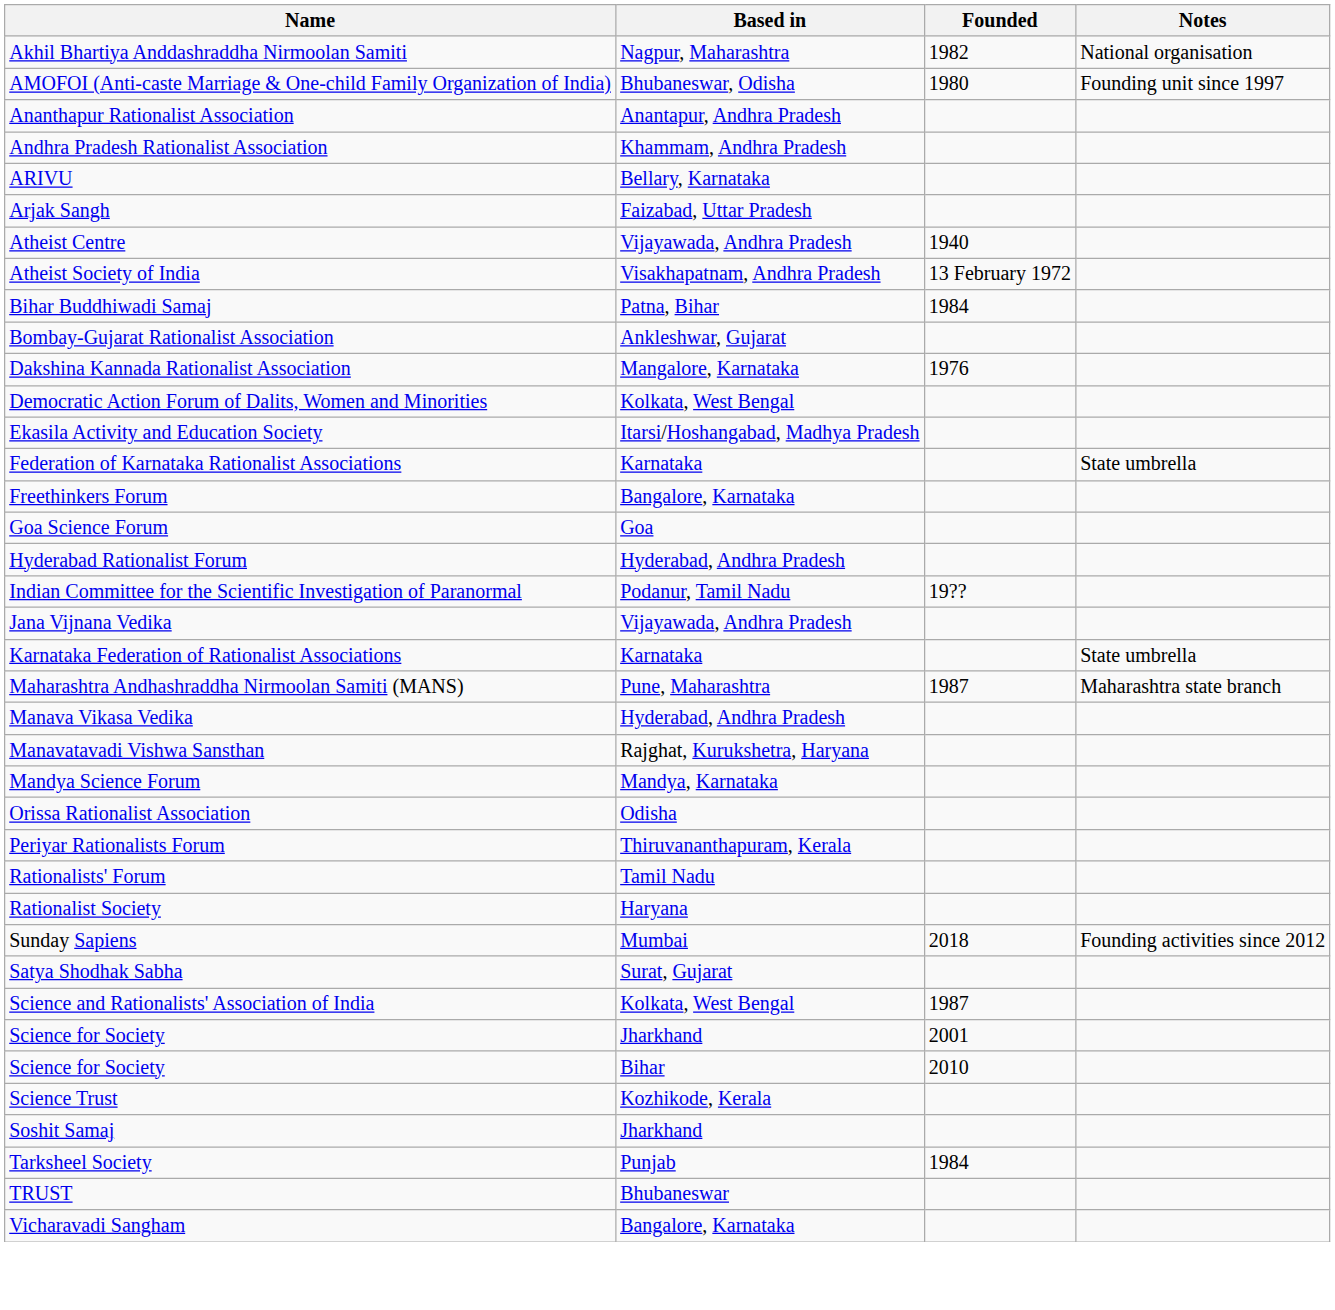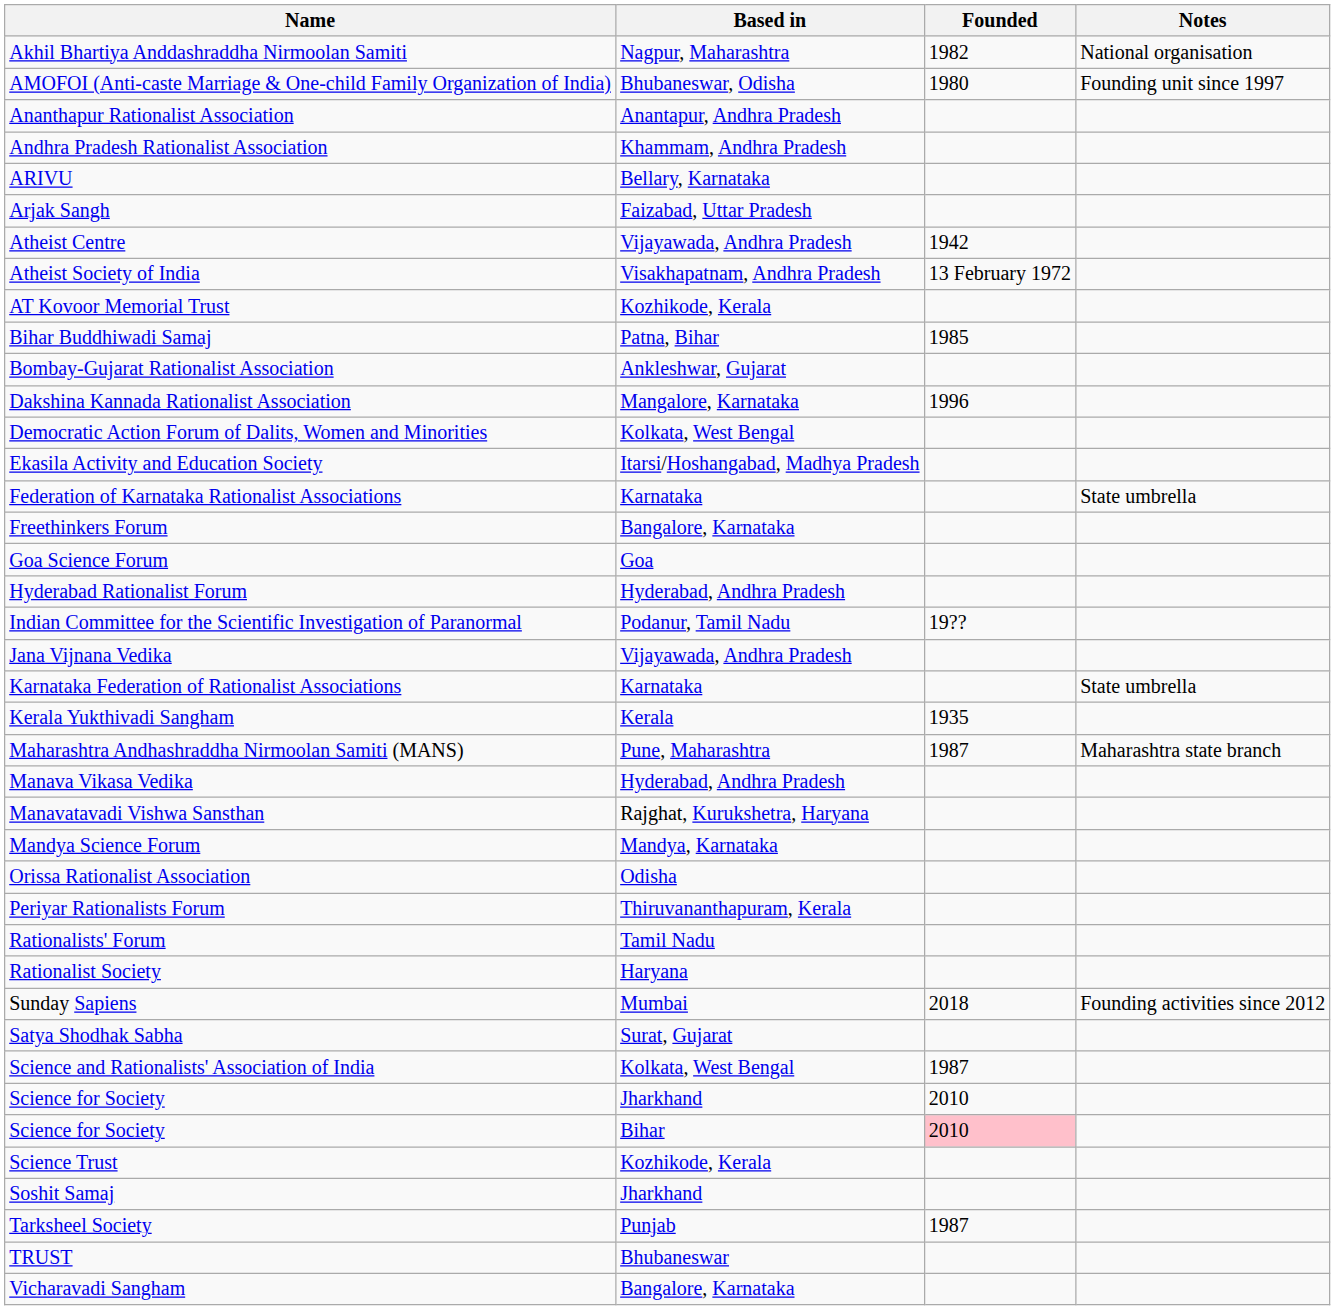Atheist Centre | Founded: 1940 -> 1942
+ row: AT Kovoor Memorial Trust | Kozhikode, Kerala
Bihar Buddhiwadi Samaj | Founded: 1984 -> 1985
Dakshina Kannada Rationalist Association | Founded: 1976 -> 1996
+ row: Kerala Yukthivadi Sangham | Kerala | 1935
Science for Society / Jharkhand | Founded: 2001 -> 2010
Science for Society / Bihar | Founded: no background -> pink background
Tarksheel Society | Founded: 1984 -> 1987
